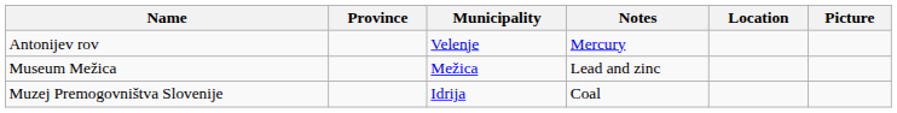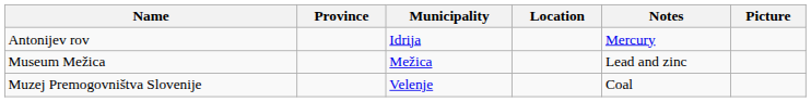columns swapped: Notes <-> Location
Antonijev rov | Municipality: Velenje -> Idrija
Muzej Premogovništva Slovenije | Municipality: Idrija -> Velenje
